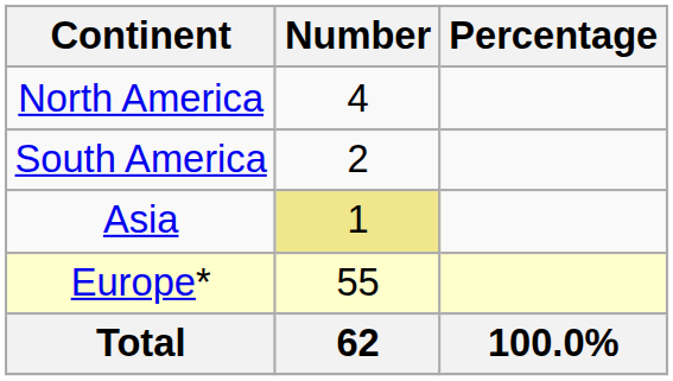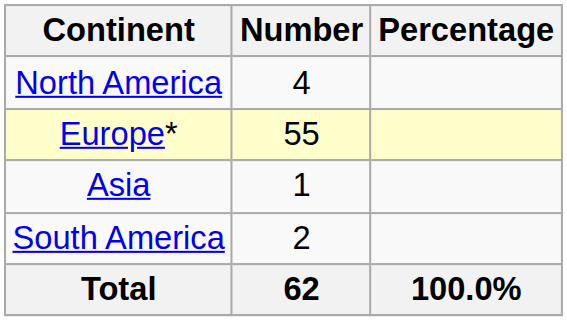rows swapped: South America <-> Europe*
Asia | Number: khaki background -> no background
